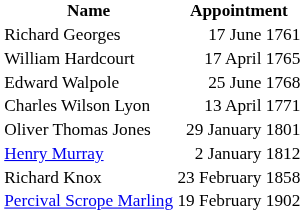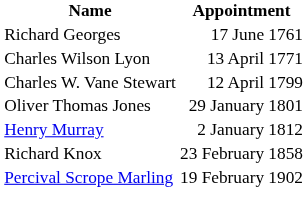- row: William Hardcourt | 17 April 1765
- row: Edward Walpole | 25 June 1768
+ row: Charles W. Vane Stewart | 12 April 1799
